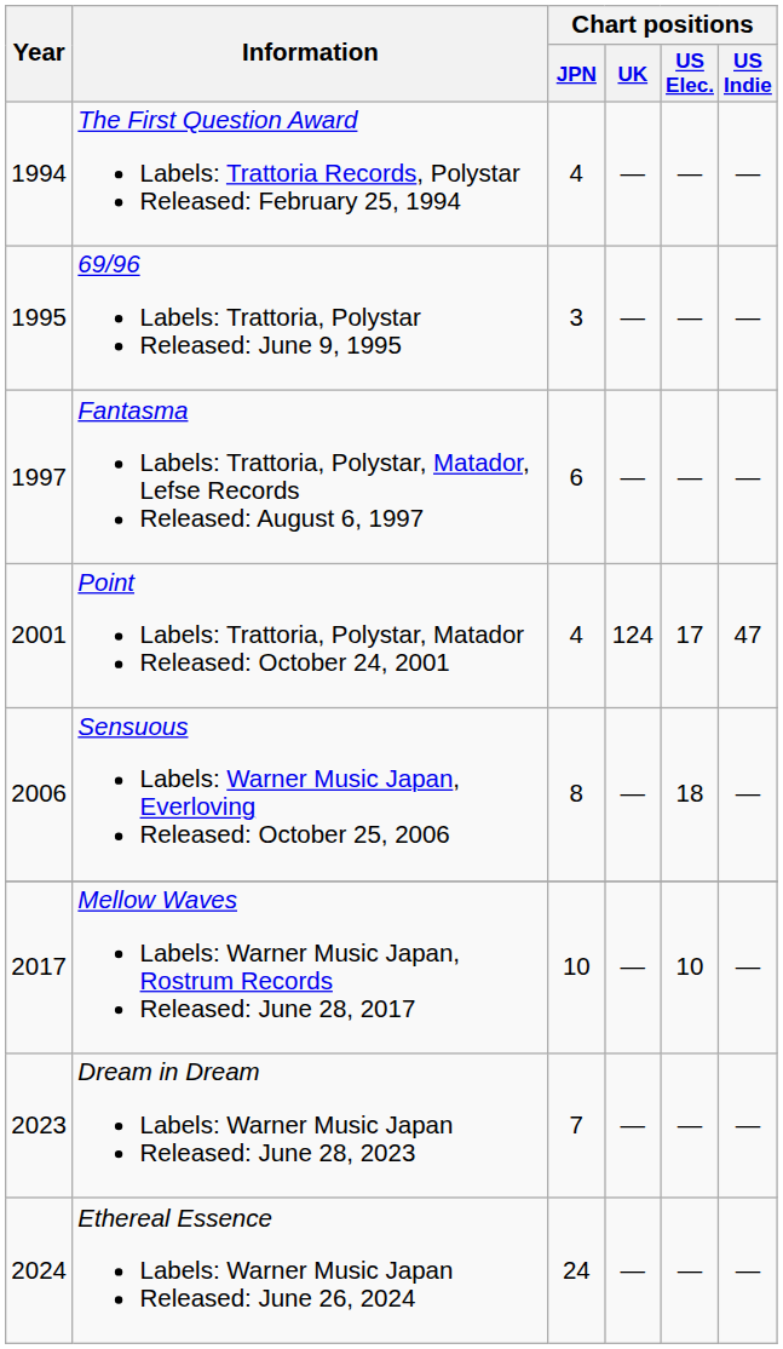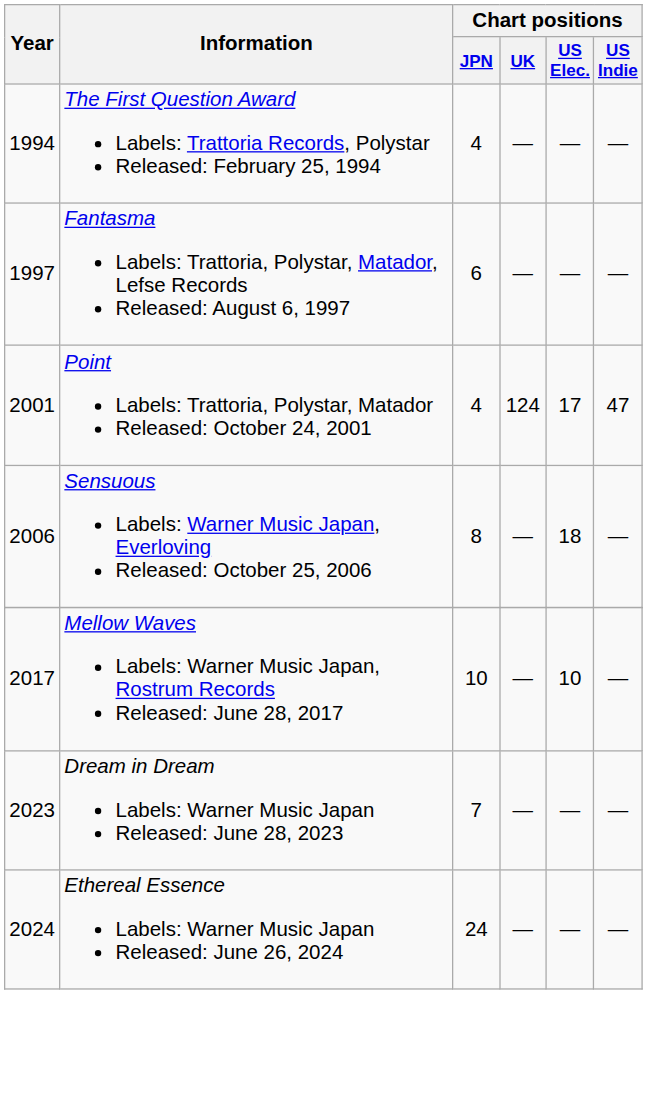- row: 1995 | 69/96 Labels: Trattoria, Polystar Released: June 9, 1995 | 3 | — | — | —
